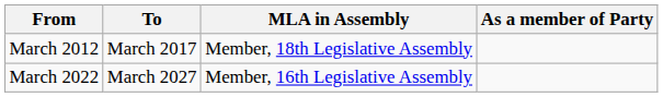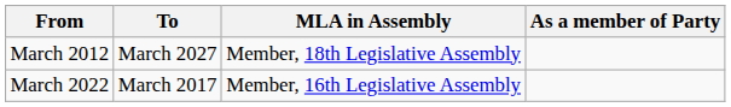March 2012 | To: March 2017 -> March 2027
March 2022 | To: March 2027 -> March 2017
